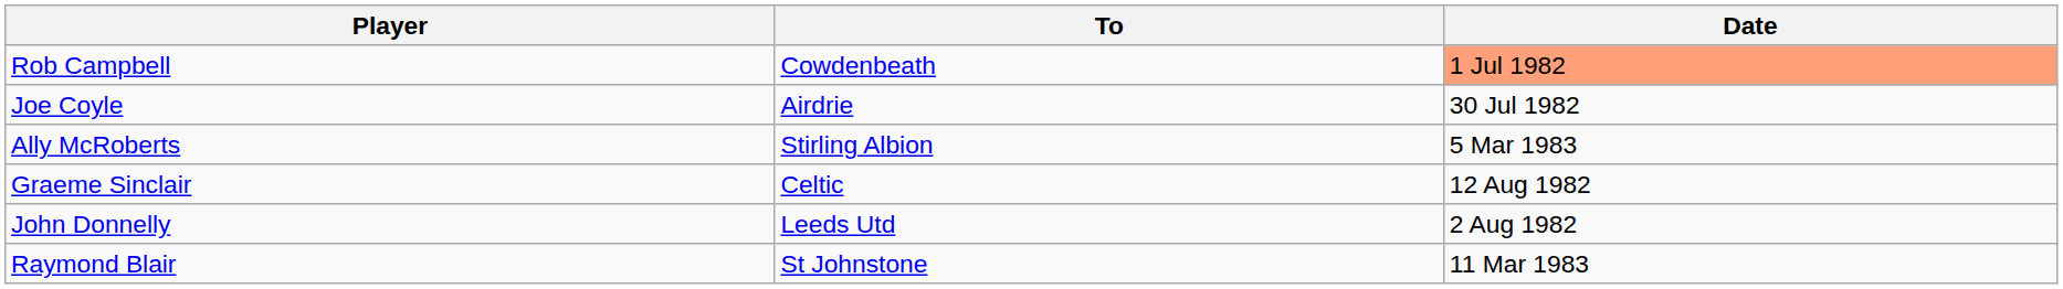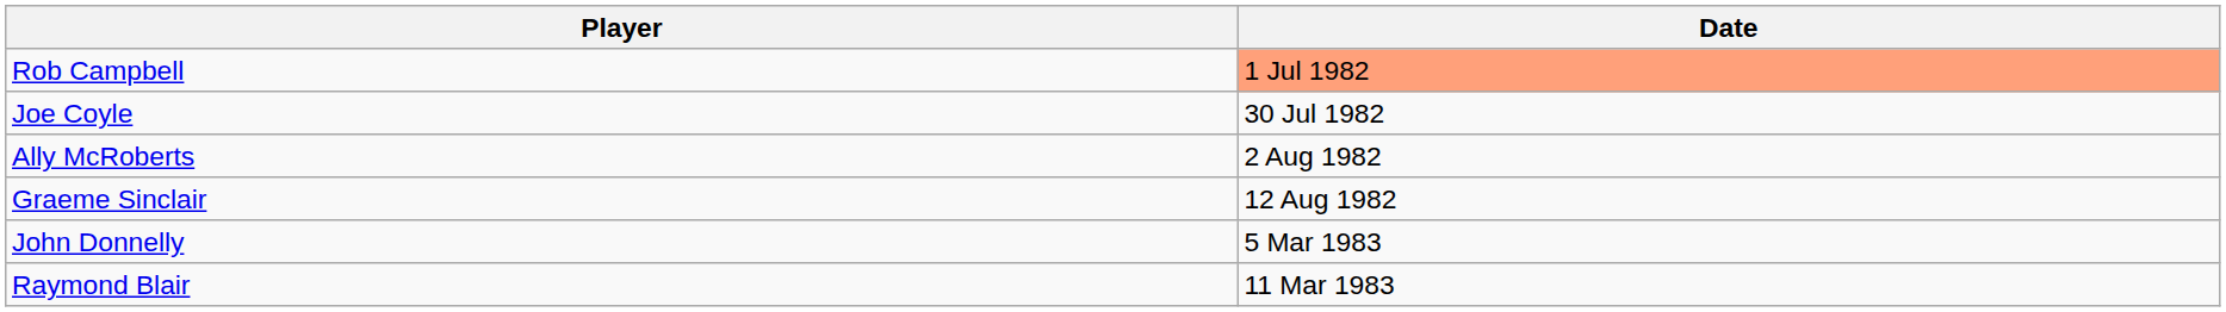- column: To | Cowdenbeath | Airdrie | Stirling Albion | Celtic | Leeds Utd | St Johnstone
Ally McRoberts | Date: 5 Mar 1983 -> 2 Aug 1982
John Donnelly | Date: 2 Aug 1982 -> 5 Mar 1983
